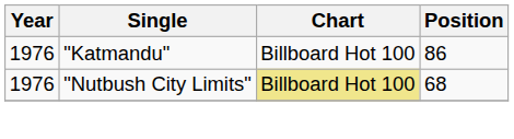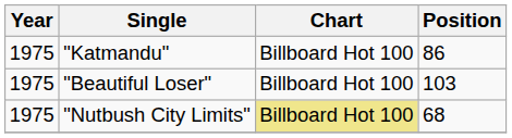"Katmandu" | Year: 1976 -> 1975
+ row: 1975 | "Beautiful Loser" | Billboard Hot 100 | 103
"Nutbush City Limits" | Year: 1976 -> 1975
